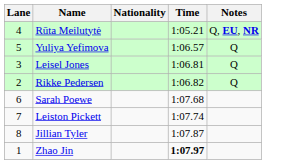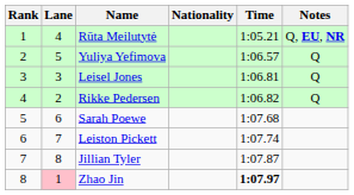+ column: Rank | 1 | 2 | 3 | 4 | 5 | 6 | 7 | 8
Zhao Jin | Lane: no background -> pink background
